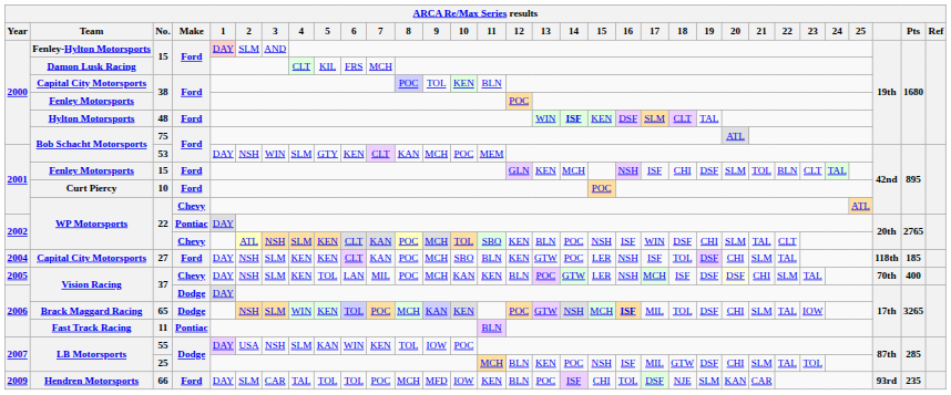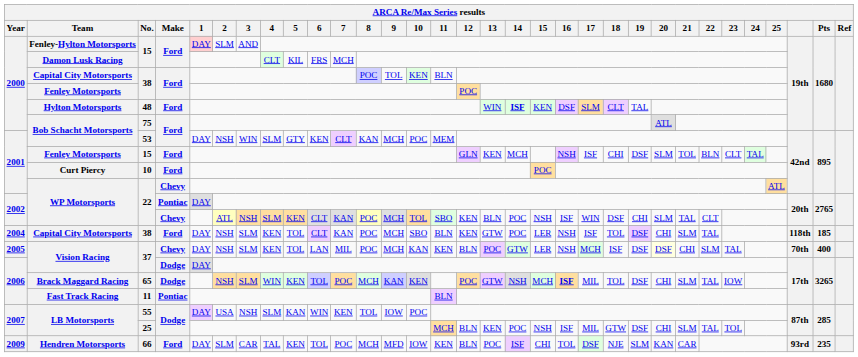2004 / Capital City Motorsports | No.: 27 -> 38
2004 / Capital City Motorsports | 5: KEN -> TOL
Hendren Motorsports | 5: TOL -> KEN
